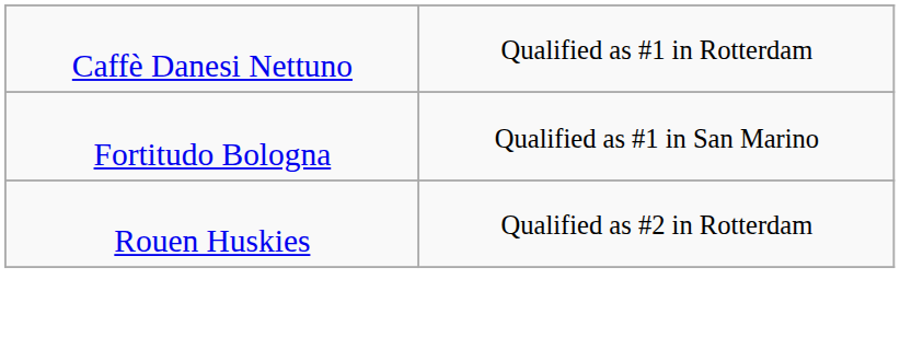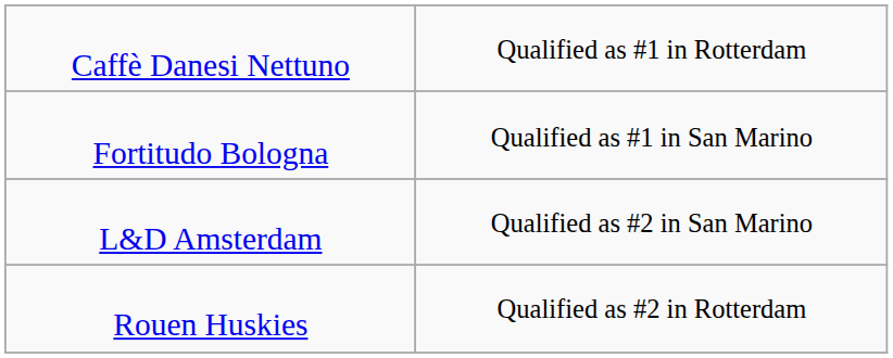+ row: L&D Amsterdam | Qualified as #2 in San Marino
